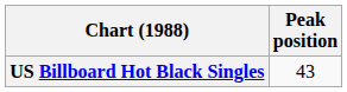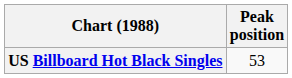US Billboard Hot Black Singles | Peak position: 43 -> 53
